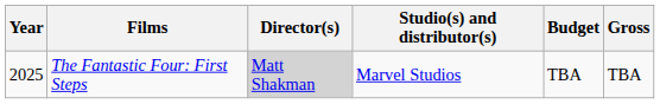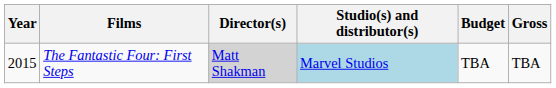The Fantastic Four: First Steps | Year: 2025 -> 2015
The Fantastic Four: First Steps | Studio(s) and distributor(s): no background -> lightblue background
